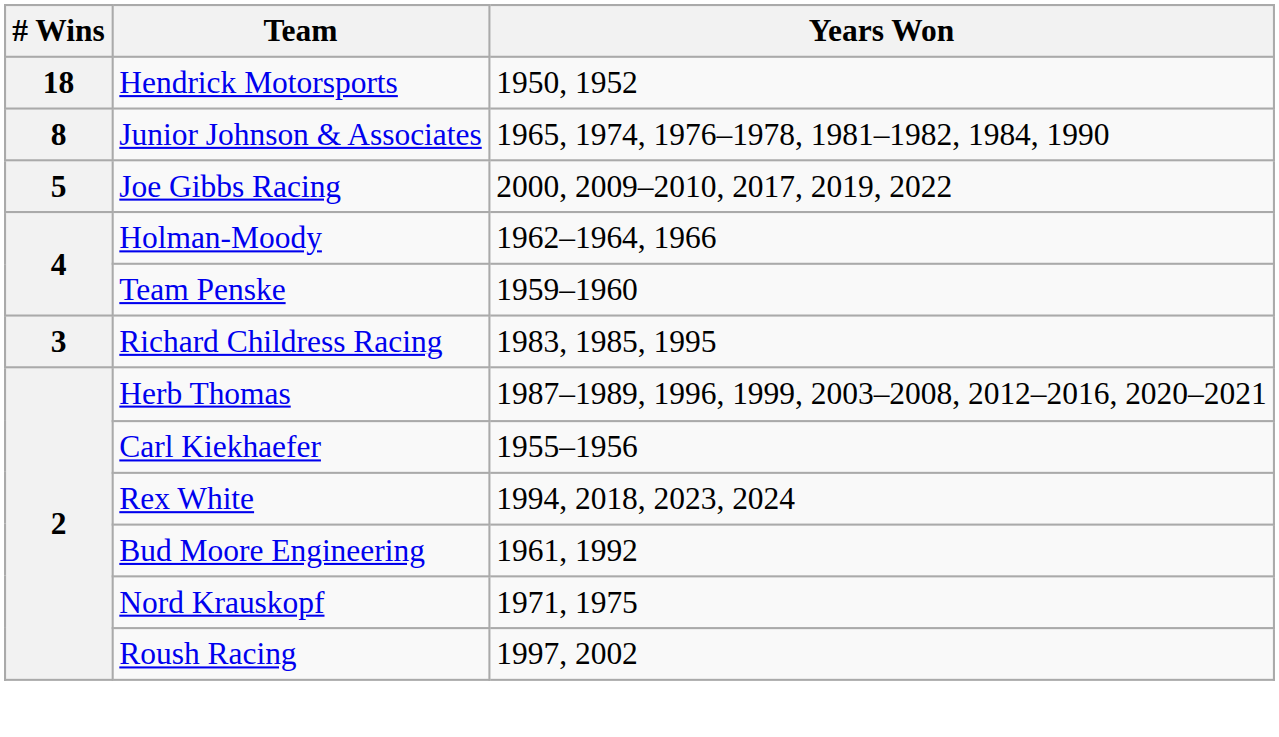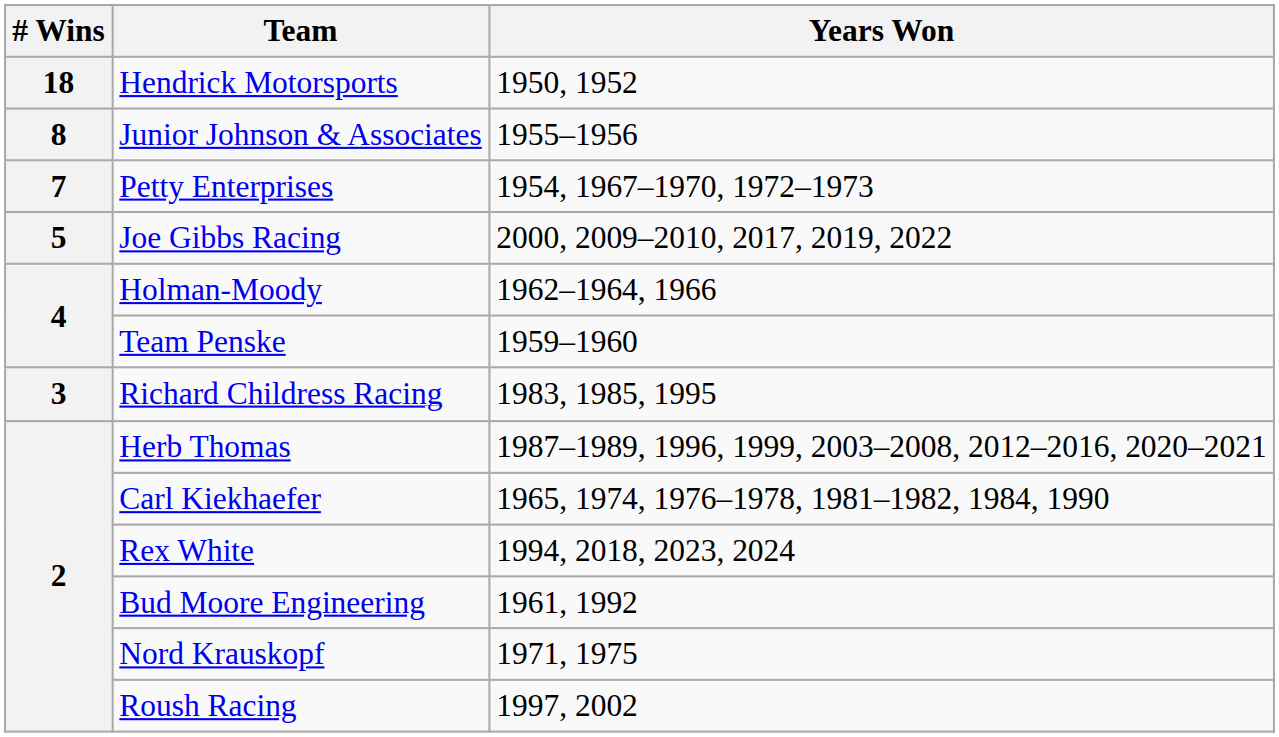Junior Johnson & Associates | Years Won: 1965, 1974, 1976–1978, 1981–1982, 1984, 1990 -> 1955–1956
+ row: 7 | Petty Enterprises | 1954, 1967–1970, 1972–1973
Carl Kiekhaefer | Years Won: 1955–1956 -> 1965, 1974, 1976–1978, 1981–1982, 1984, 1990
